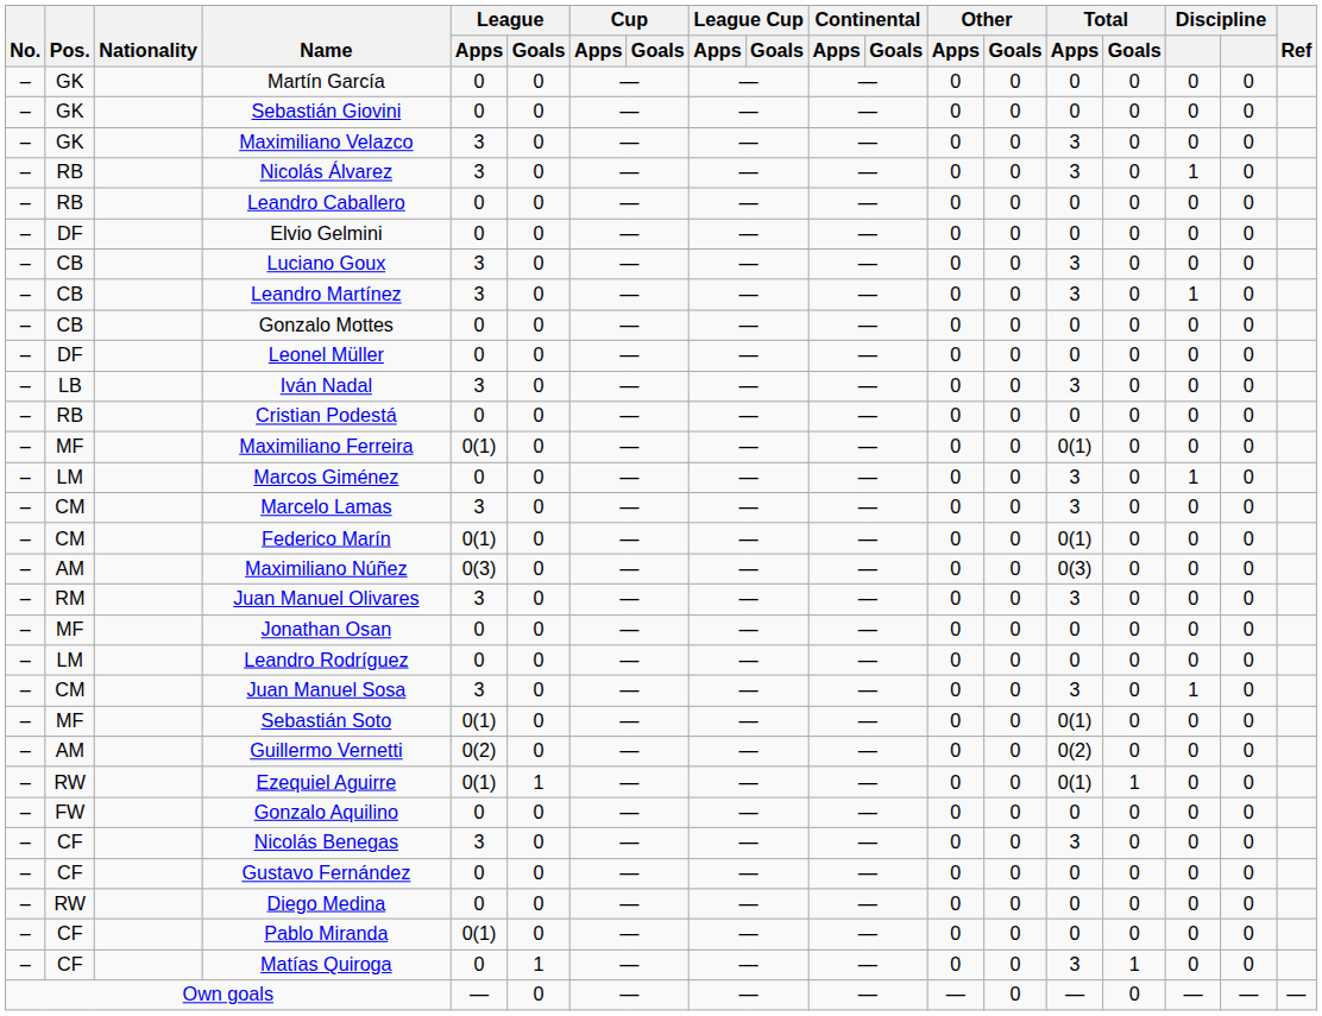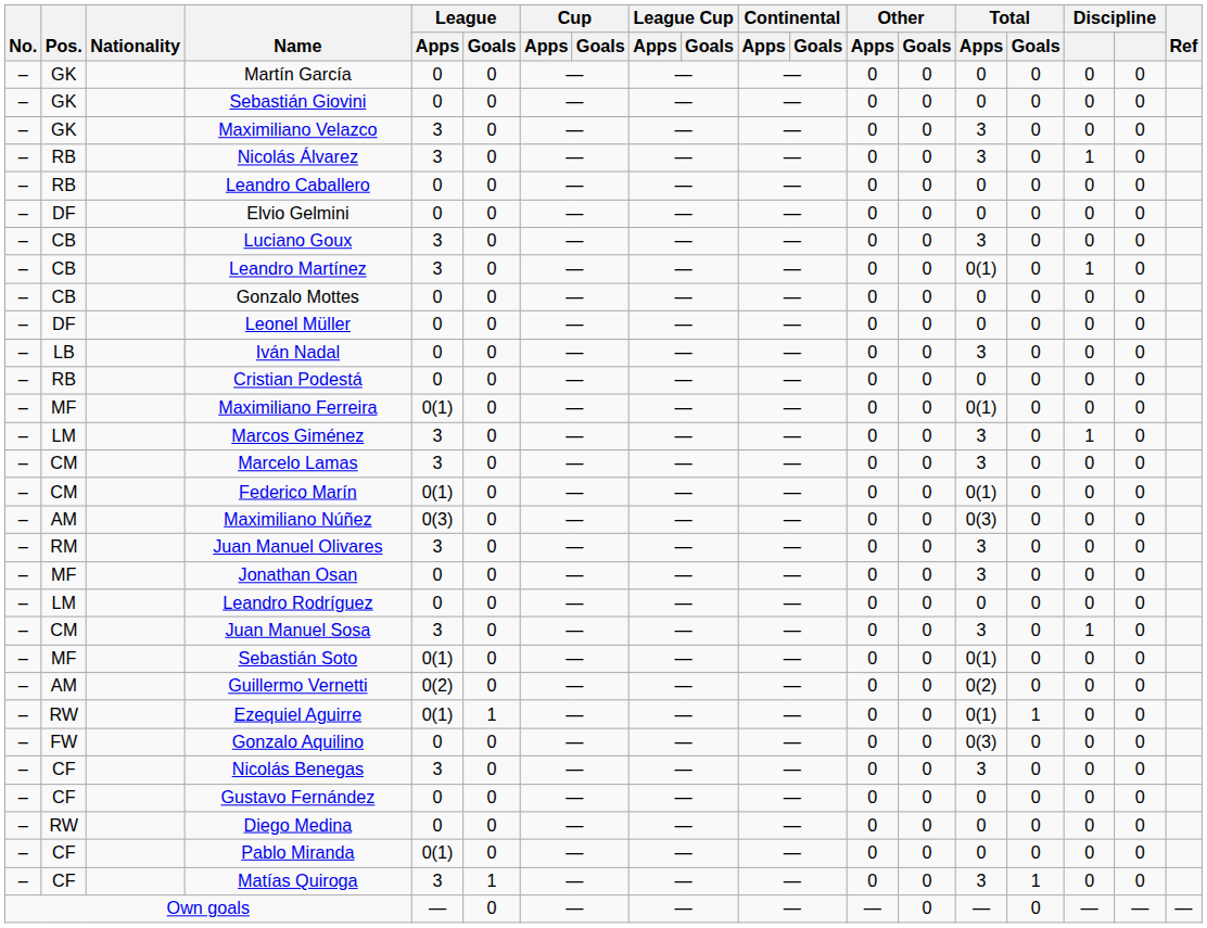Leandro Martínez | Total / Apps: 3 -> 0(1)
Iván Nadal | League / Apps: 3 -> 0
Marcos Giménez | League / Apps: 0 -> 3
Jonathan Osan | Total / Apps: 0 -> 3
Gonzalo Aquilino | Total / Apps: 0 -> 0(3)
Matías Quiroga | League / Apps: 0 -> 3
